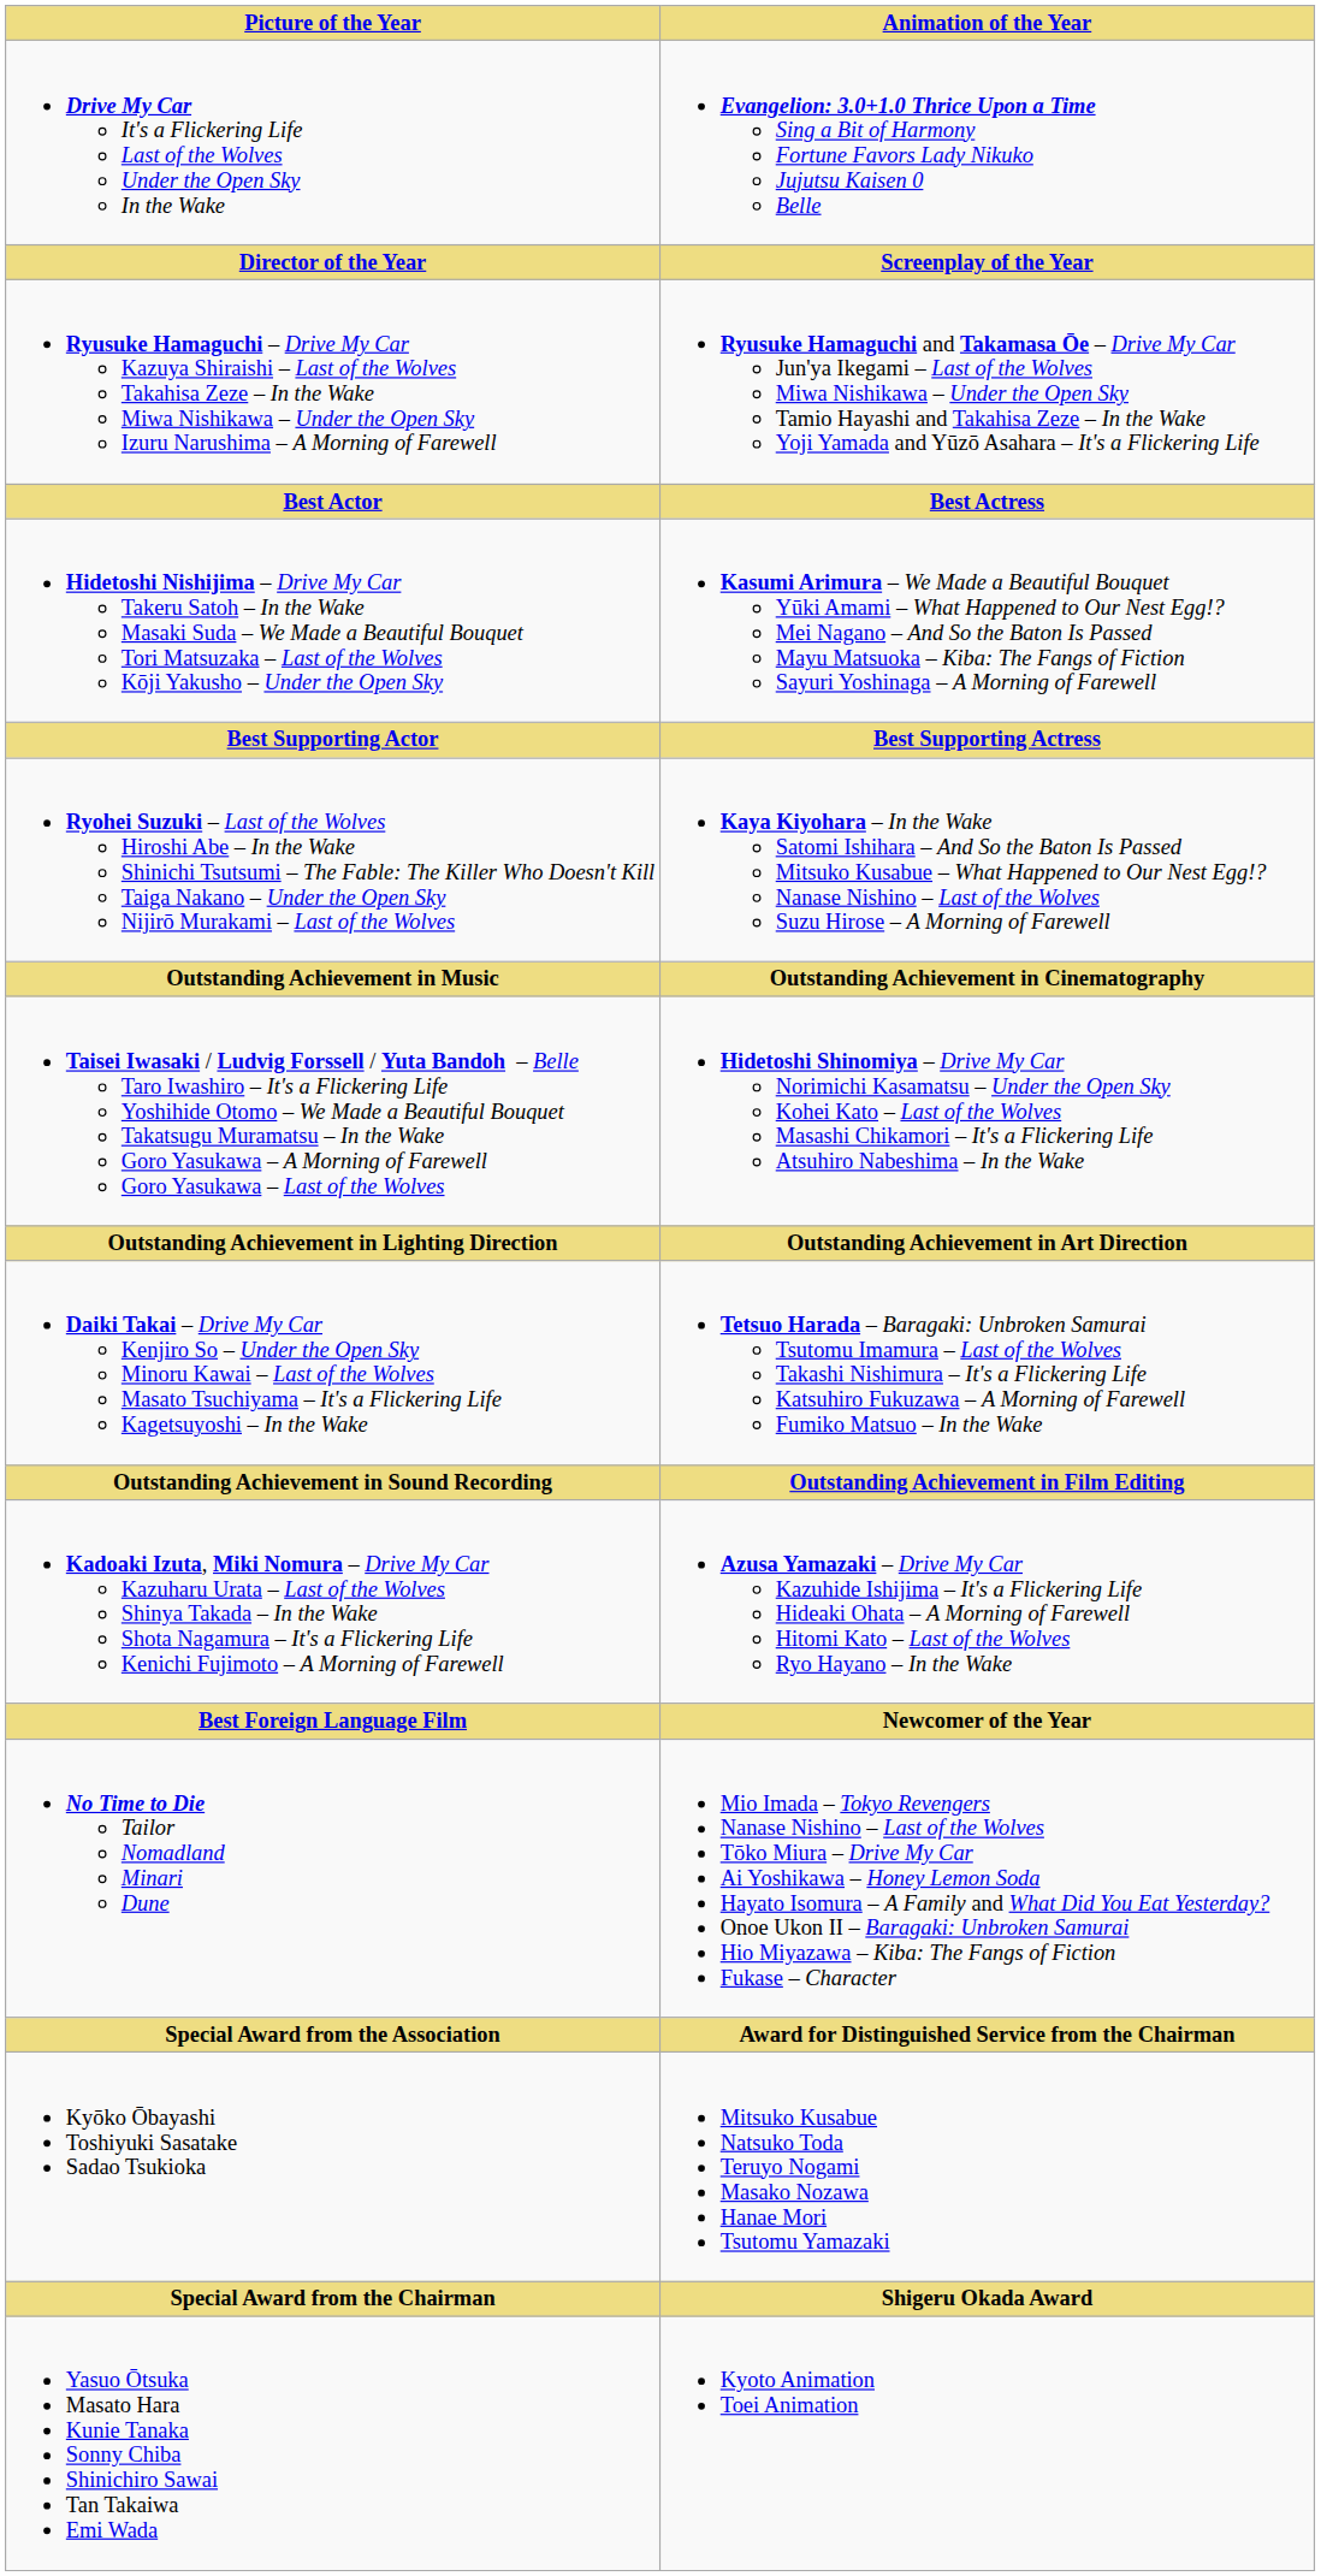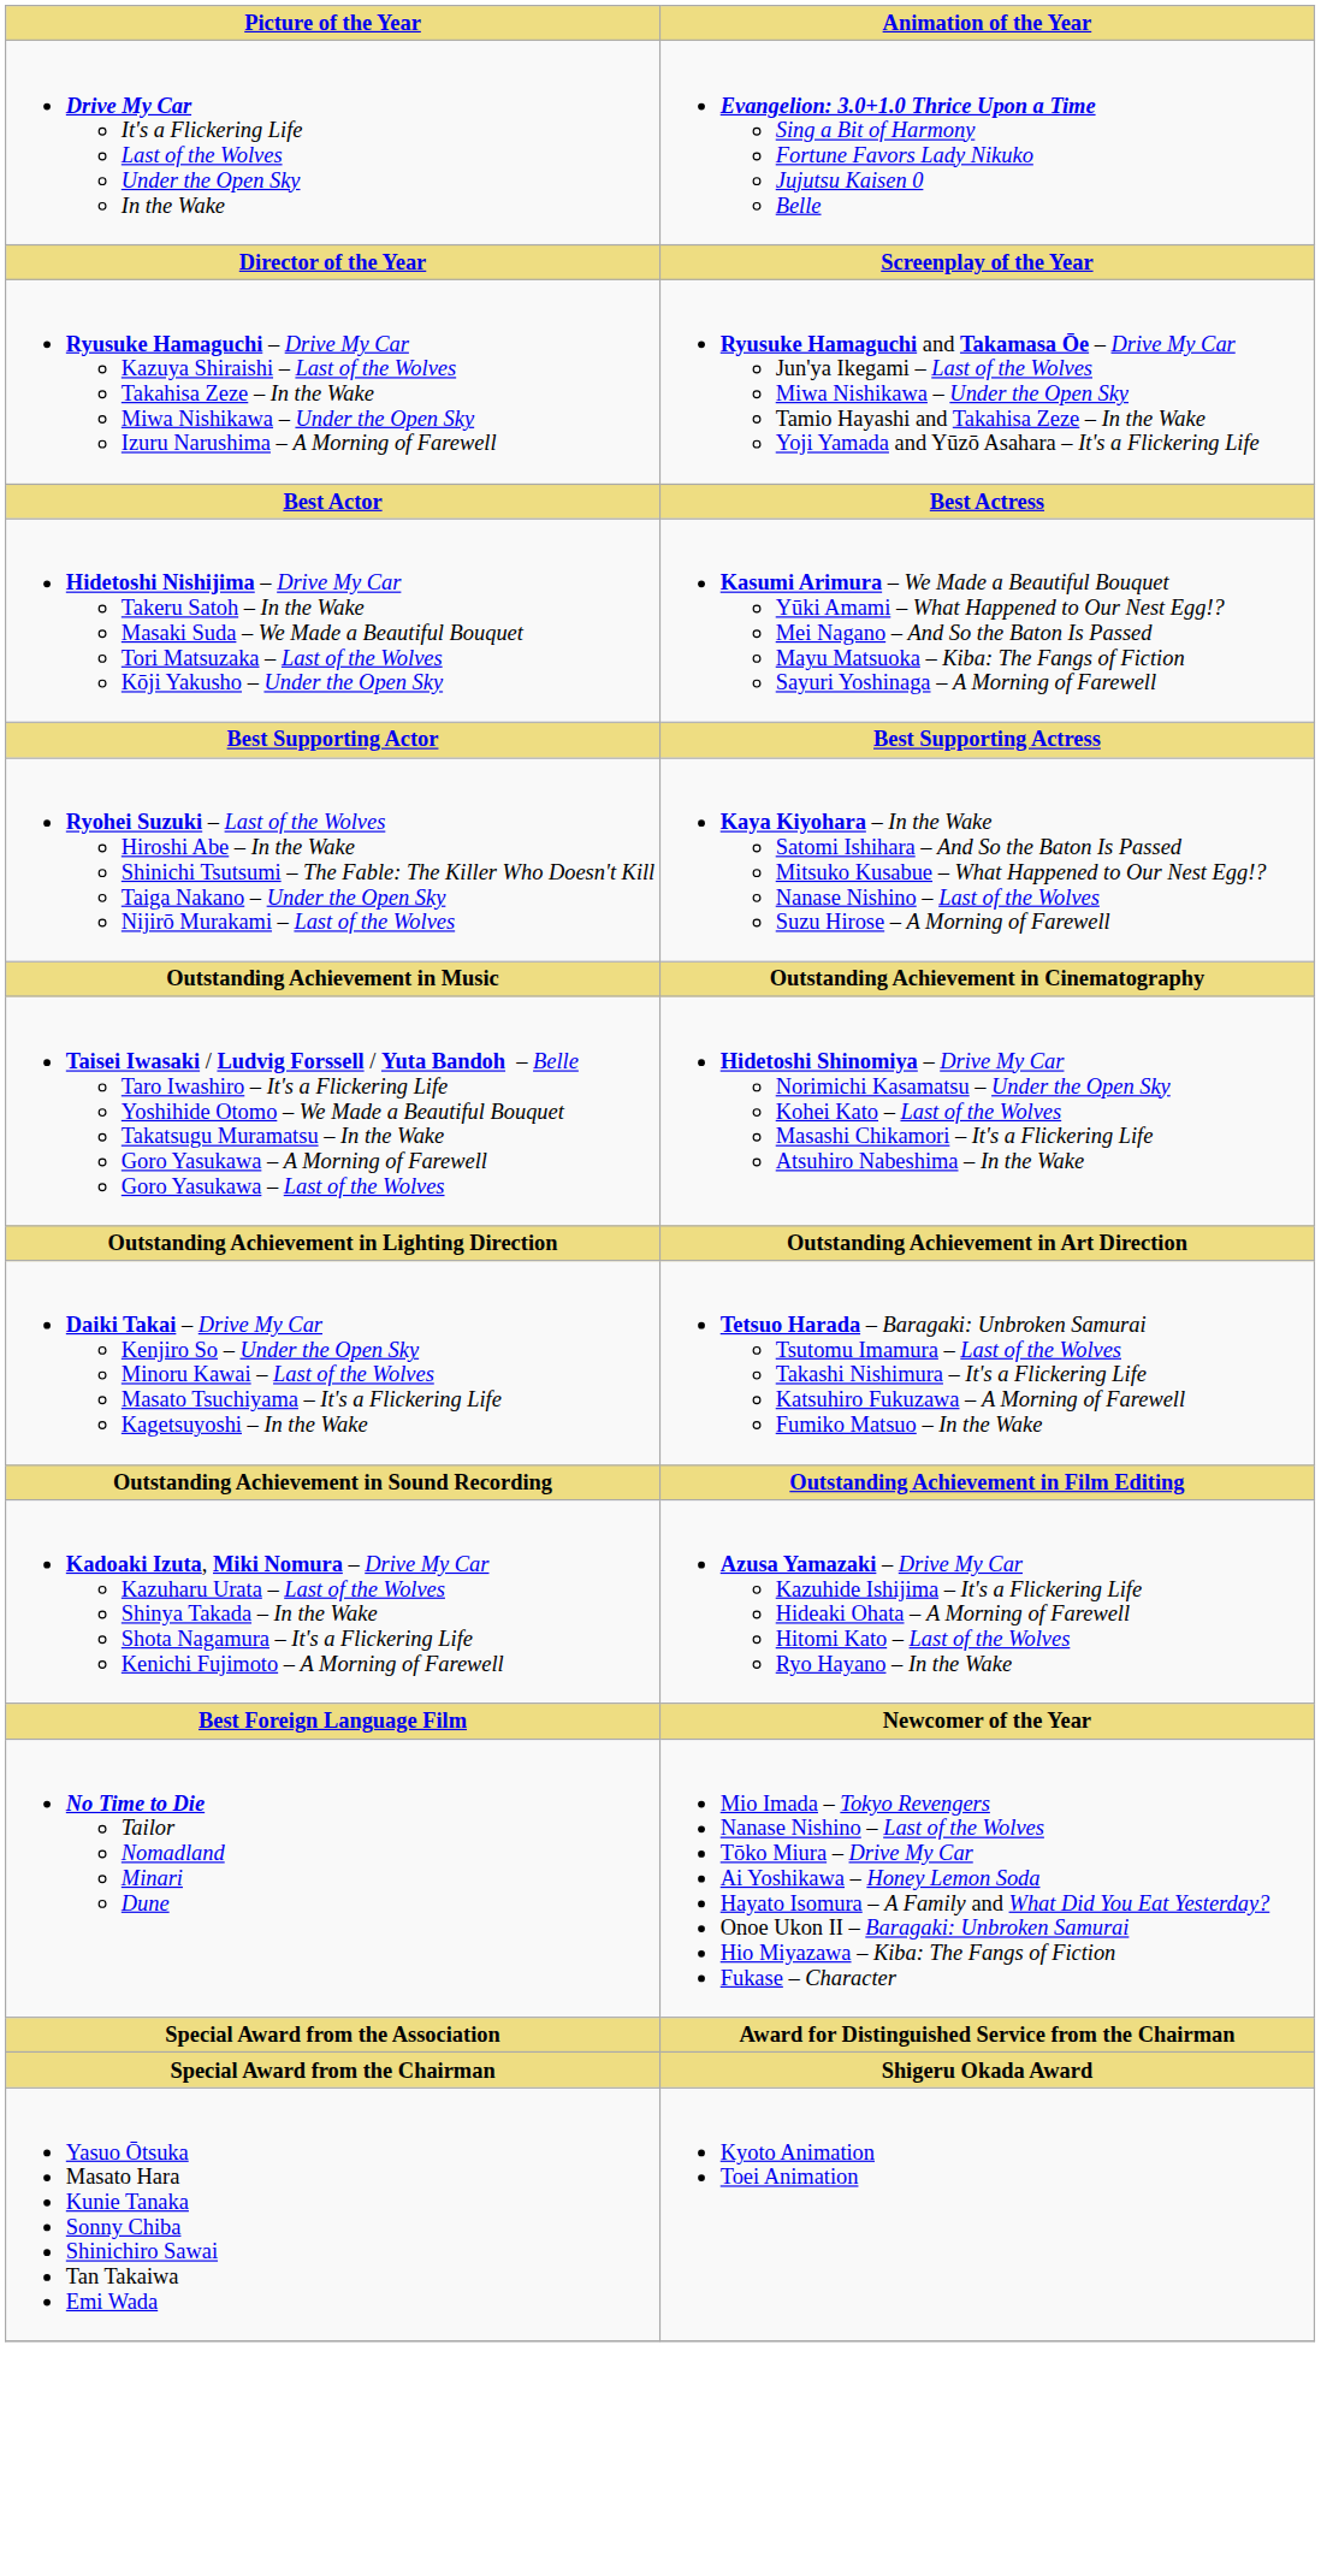- row: Kyōko Ōbayashi Toshiyuki Sasatake Sadao Tsukioka | Mitsuko Kusabue Natsuko Toda Teruyo Nogami Masako Nozawa Hanae Mori Tsutomu Yamazaki
